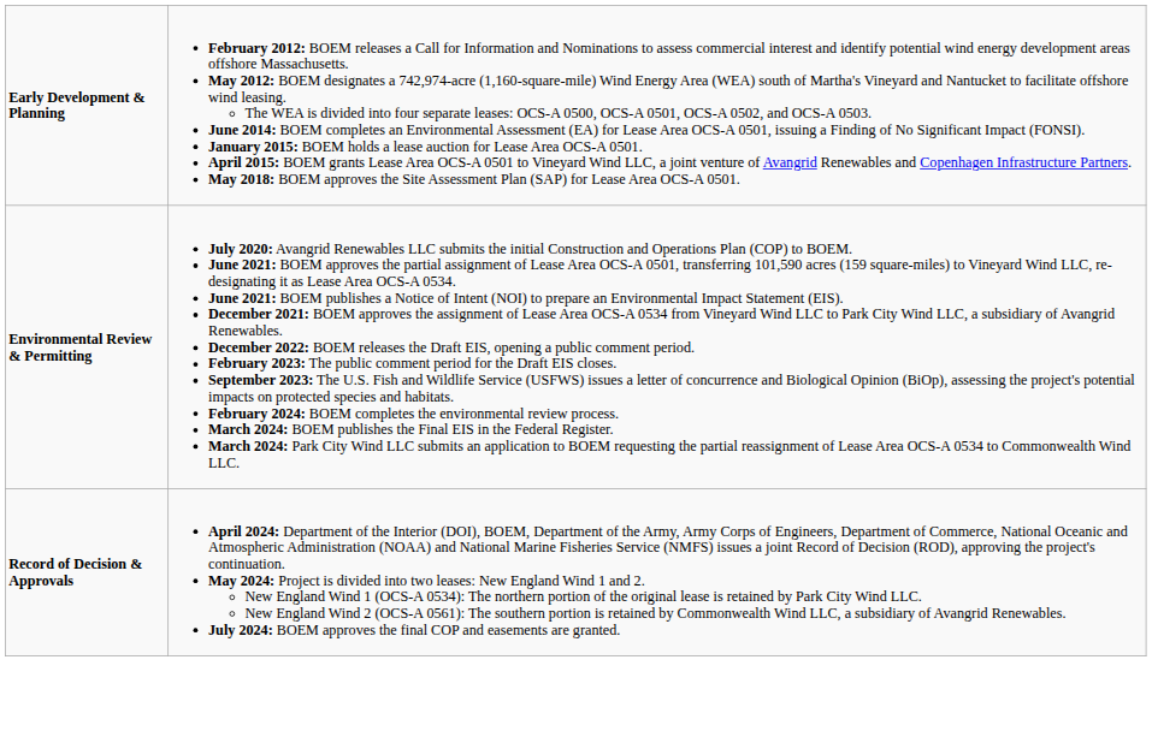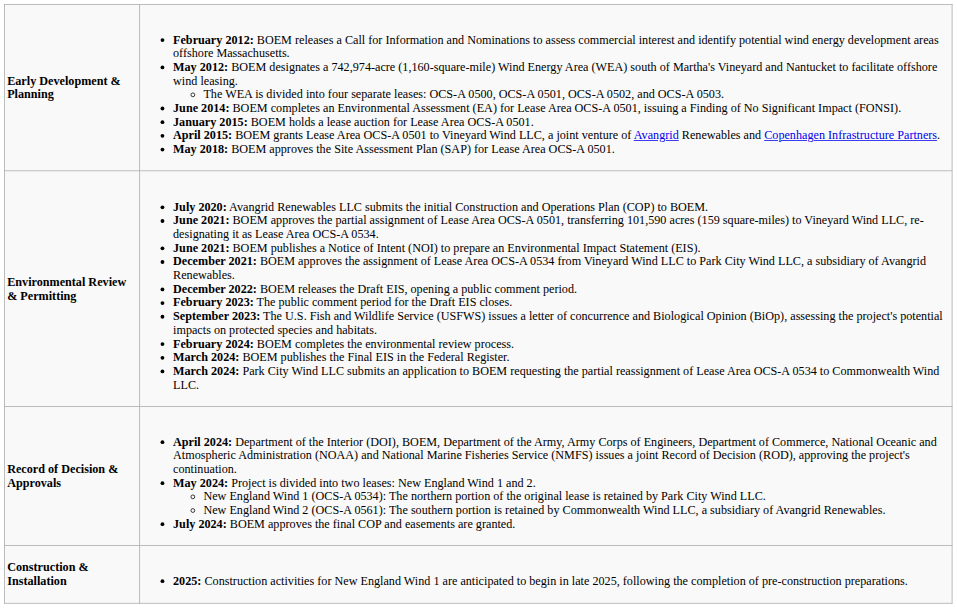+ row: Construction & Installation | 2025: Construction activities for New England Wind 1 are anticipated to begin in late 2025, following the completion of pre-construction preparations.
